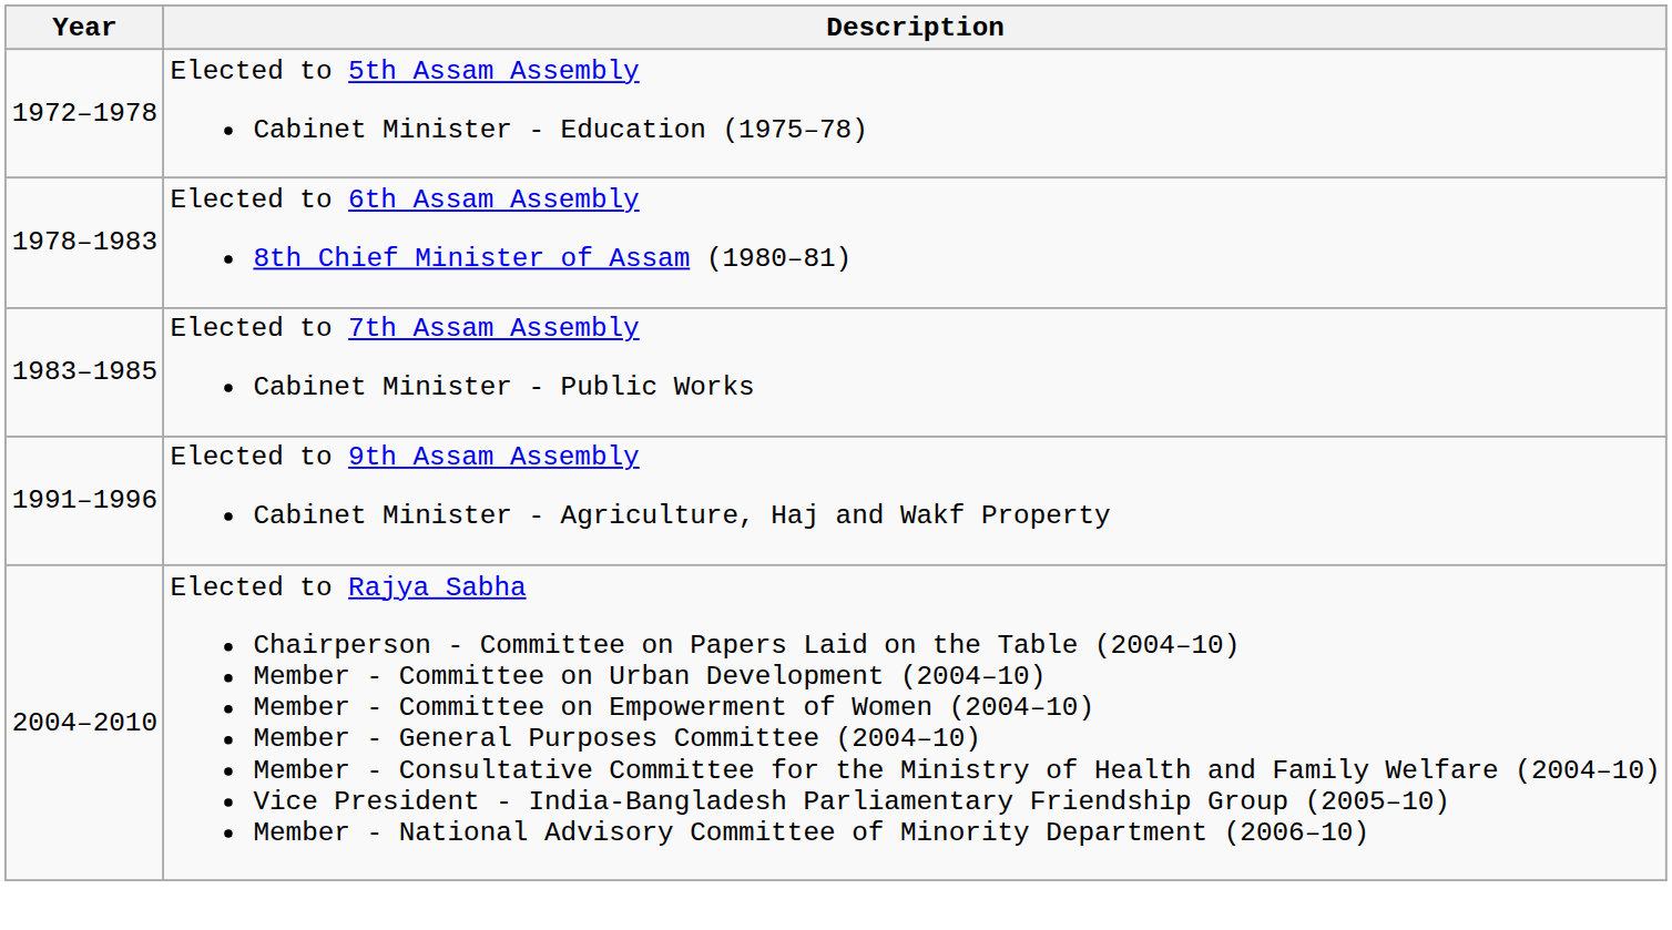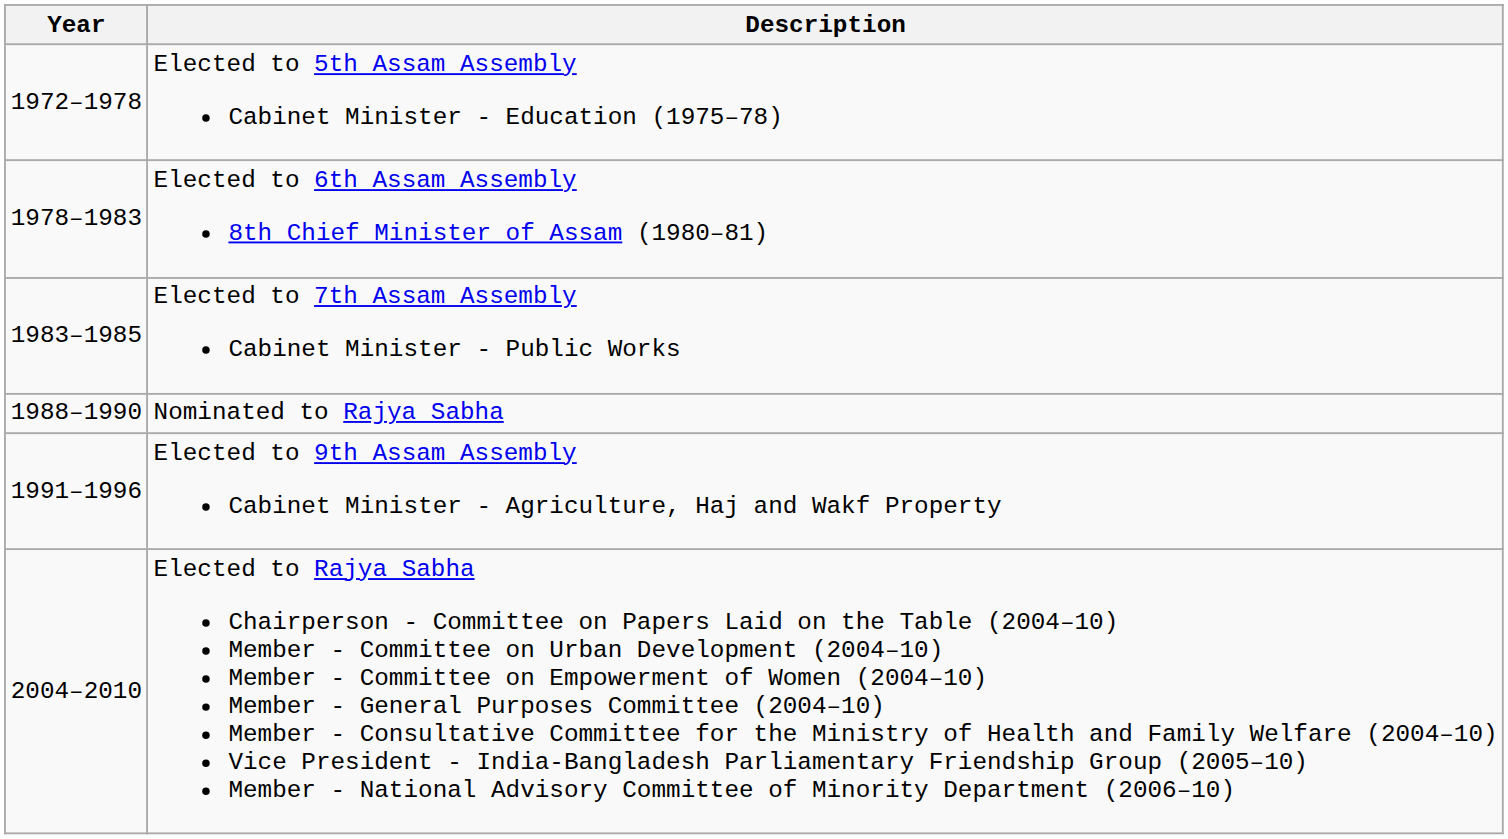+ row: 1988–1990 | Nominated to Rajya Sabha
